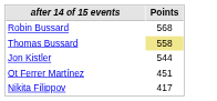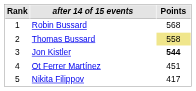+ column: Rank | 1 | 2 | 3 | 4 | 5
Jon Kistler | Points: normal -> bold
